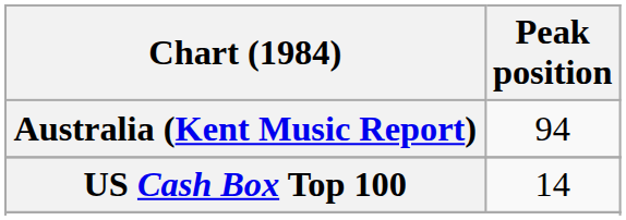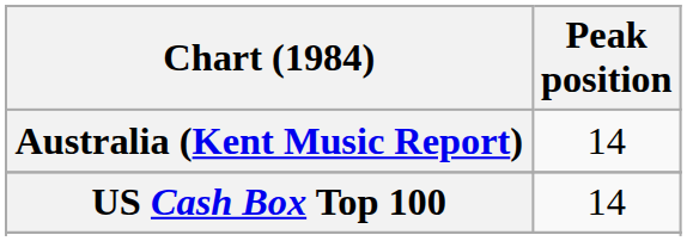Australia (Kent Music Report) | Peak position: 94 -> 14
